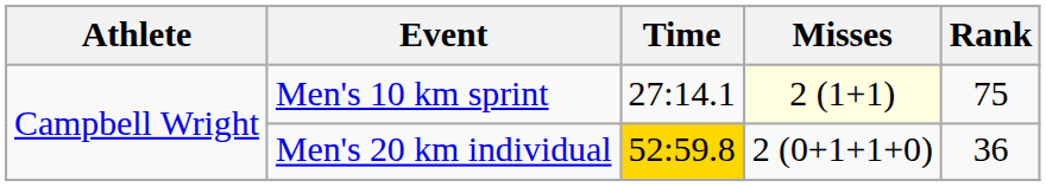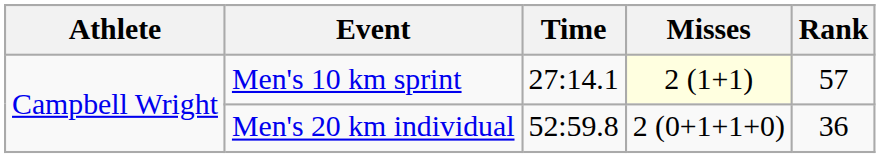Men's 10 km sprint | Rank: 75 -> 57
Men's 20 km individual | Time: gold background -> no background
